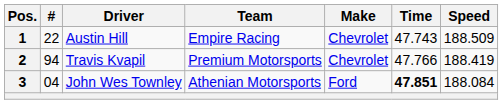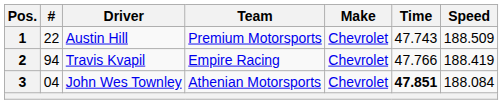1 | Team: Empire Racing -> Premium Motorsports
2 | Team: Premium Motorsports -> Empire Racing
3 | Make: Ford -> Chevrolet
